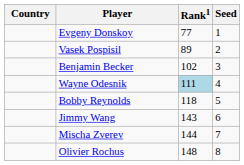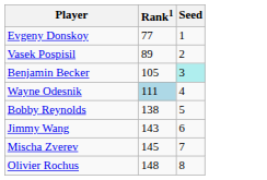- column: Country
Benjamin Becker | Rank1: 102 -> 105
Benjamin Becker | Seed: no background -> paleturquoise background
Bobby Reynolds | Rank1: 118 -> 138
Mischa Zverev | Rank1: 144 -> 145
